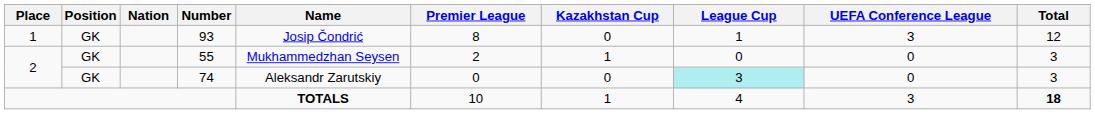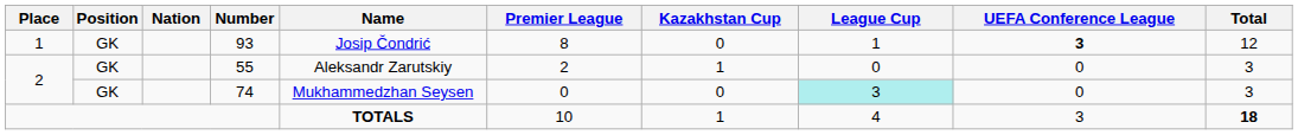93 | UEFA Conference League: normal -> bold
55 | Name: Mukhammedzhan Seysen -> Aleksandr Zarutskiy
74 | Name: Aleksandr Zarutskiy -> Mukhammedzhan Seysen
